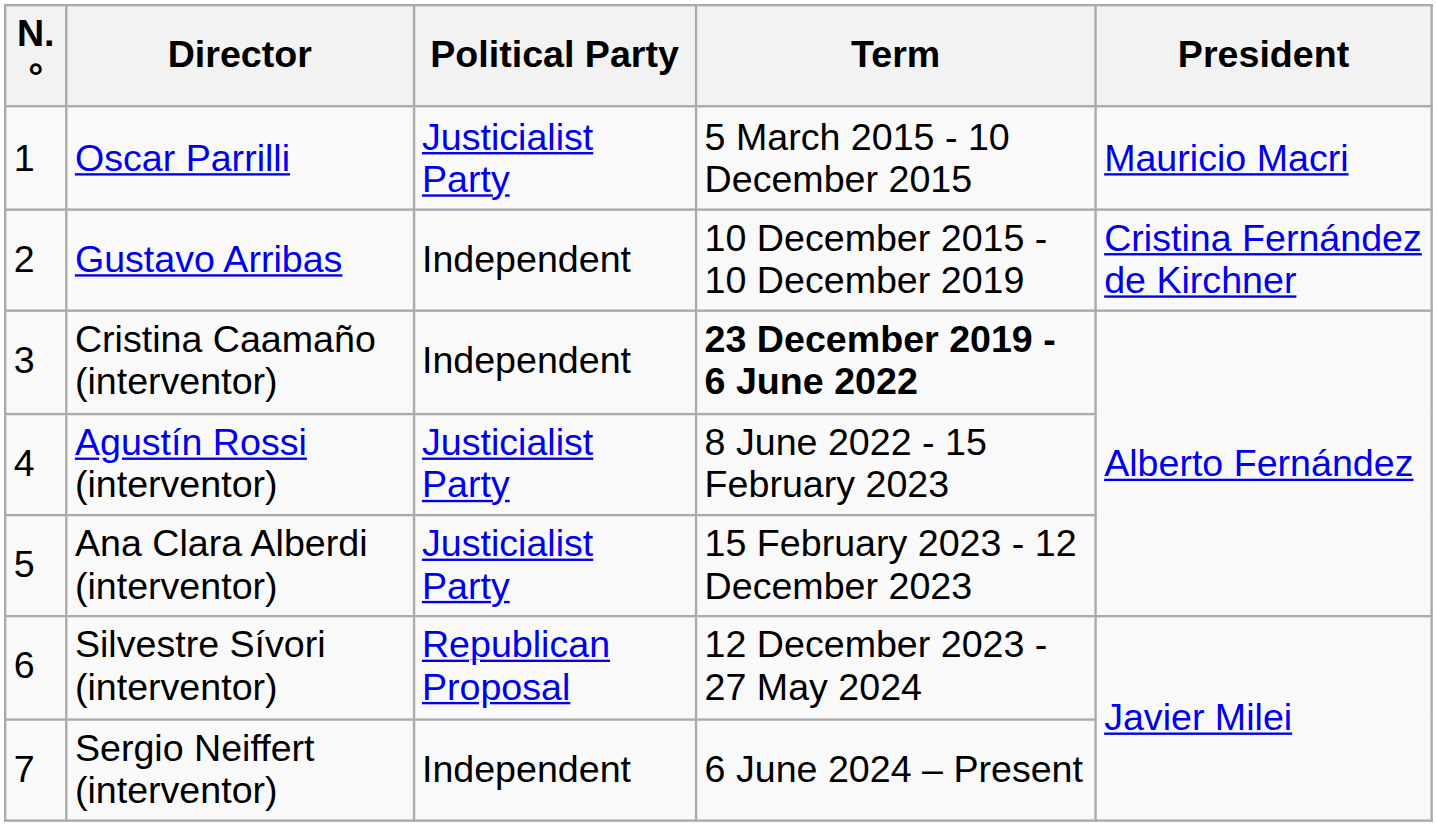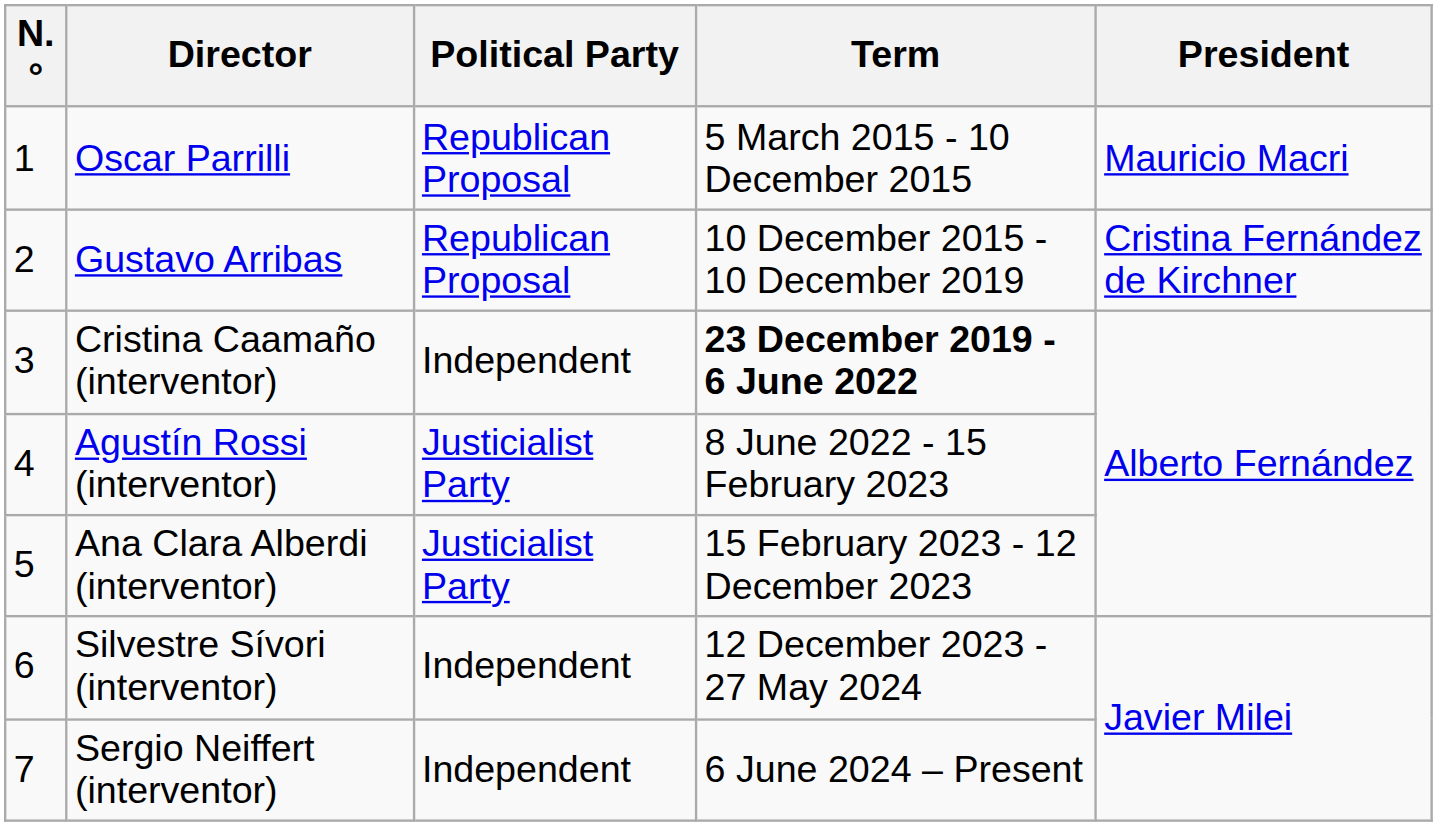Oscar Parrilli | Political Party: Justicialist Party -> Republican Proposal
Gustavo Arribas | Political Party: Independent -> Republican Proposal
Silvestre Sívori (interventor) | Political Party: Republican Proposal -> Independent
